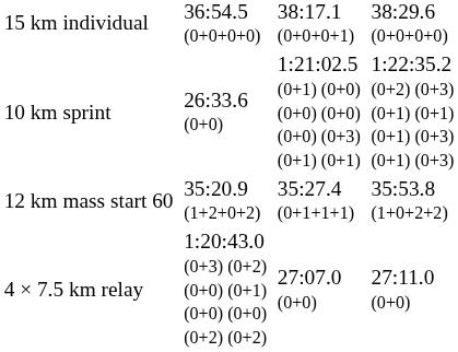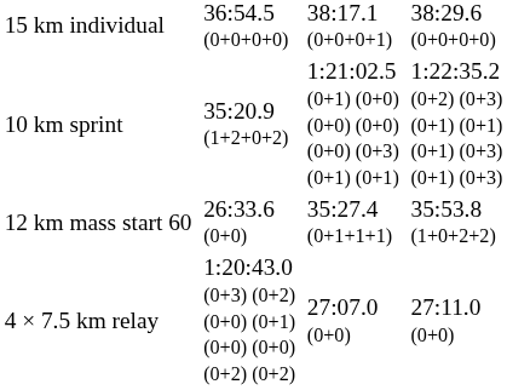10 km sprint | column 3: 26:33.6 (0+0) -> 35:20.9 (1+2+0+2)
12 km mass start 60 | column 3: 35:20.9 (1+2+0+2) -> 26:33.6 (0+0)
